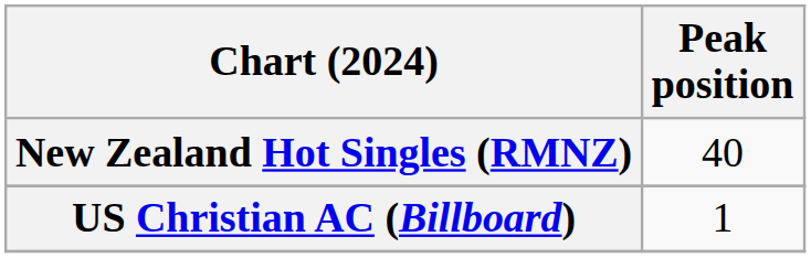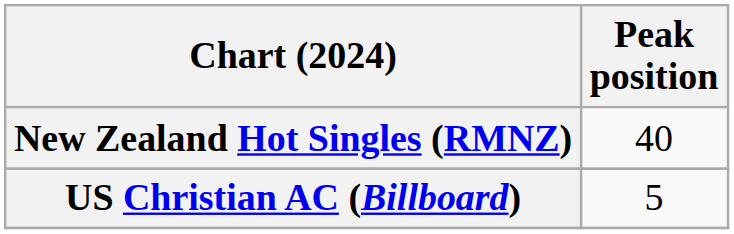US Christian AC (Billboard) | Peak position: 1 -> 5
